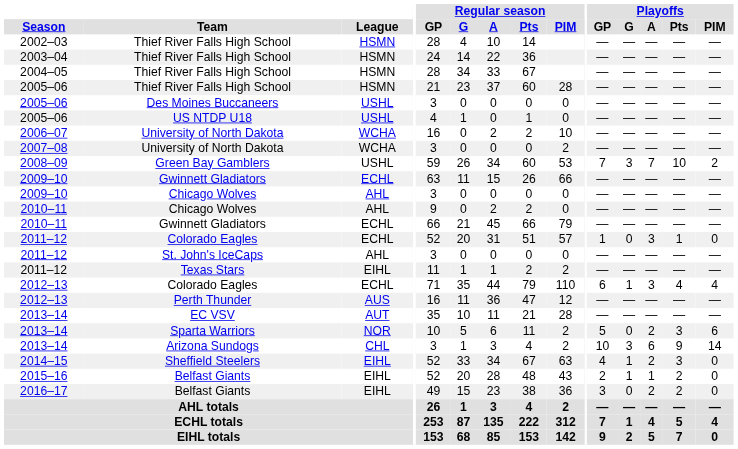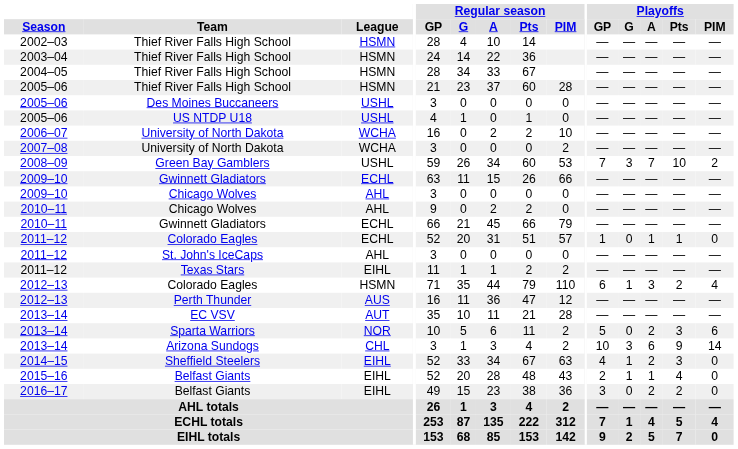2011–12 / Colorado Eagles | Playoffs / A: 3 -> 1
2012–13 / Colorado Eagles | League: ECHL -> HSMN
2012–13 / Colorado Eagles | Playoffs / Pts: 4 -> 2
2015–16 / Belfast Giants | Playoffs / Pts: 2 -> 4
